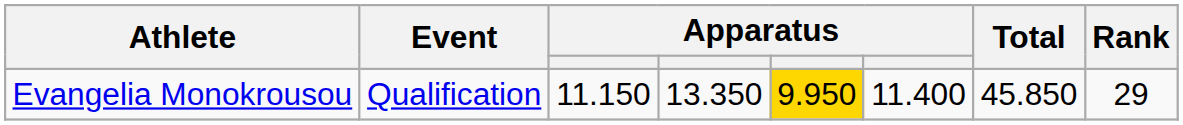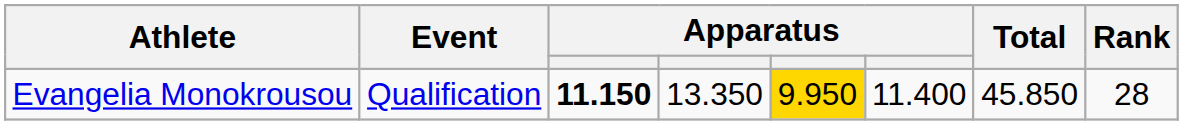Evangelia Monokrousou | column 3: normal -> bold
Evangelia Monokrousou | Rank: 29 -> 28
